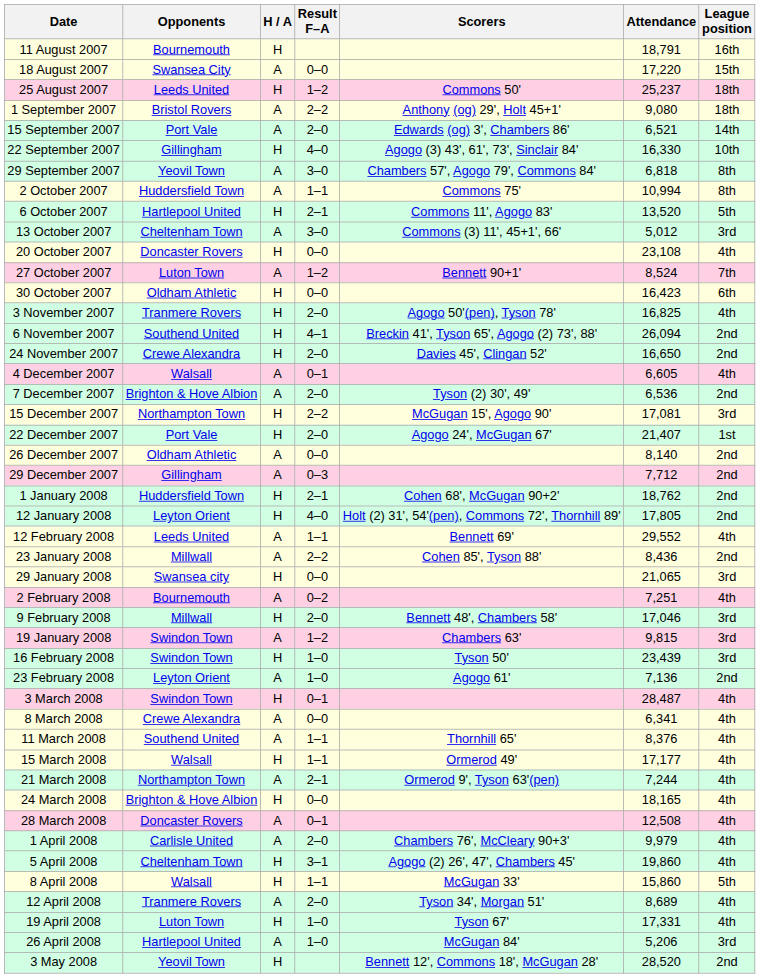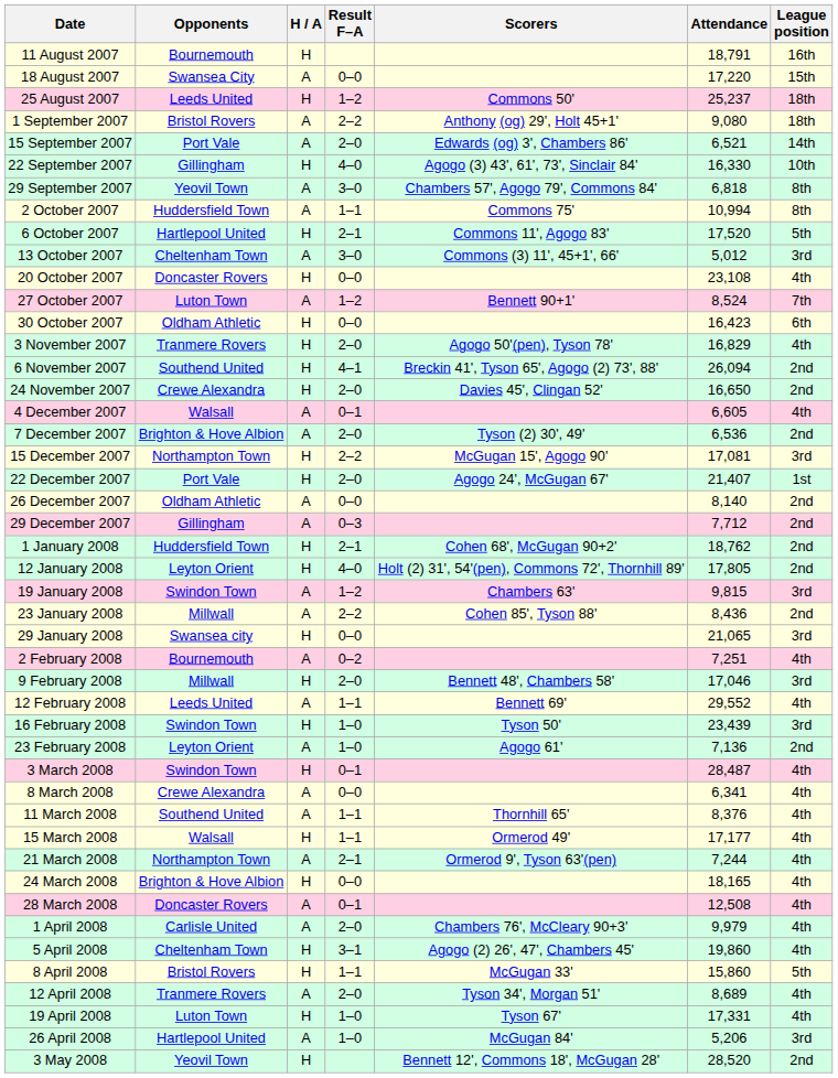6 October 2007 | Attendance: 13,520 -> 17,520
3 November 2007 | Attendance: 16,825 -> 16,829
rows swapped: 19 January 2008 <-> 12 February 2008
8 April 2008 | Opponents: Walsall -> Bristol Rovers
